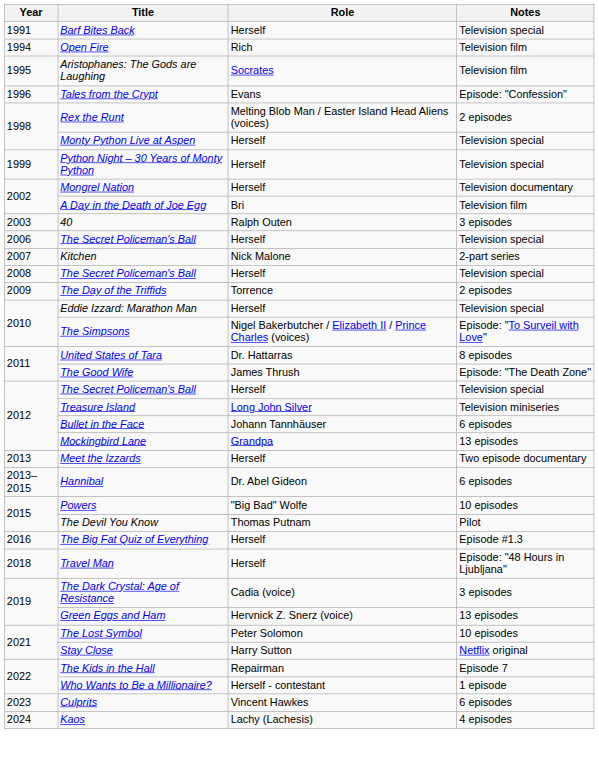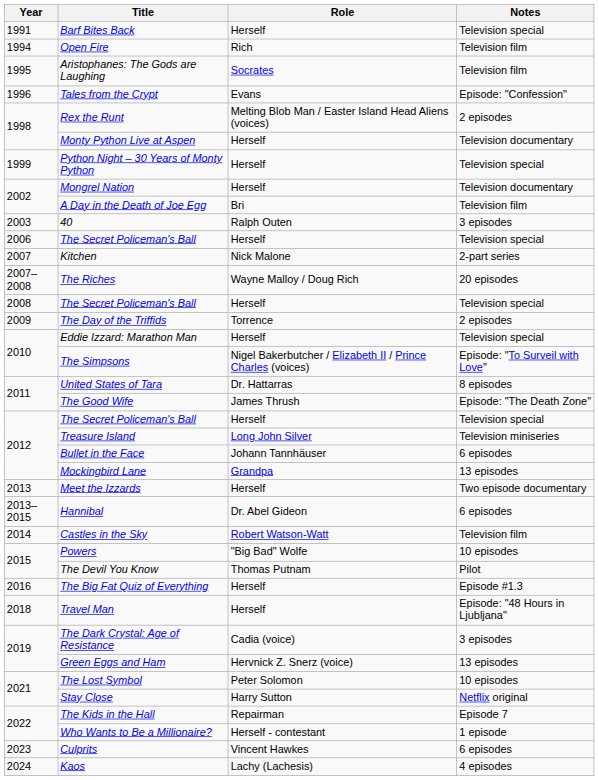Monty Python Live at Aspen | Notes: Television special -> Television documentary
+ row: 2007–2008 | The Riches | Wayne Malloy / Doug Rich | 20 episodes
+ row: 2014 | Castles in the Sky | Robert Watson-Watt | Television film
